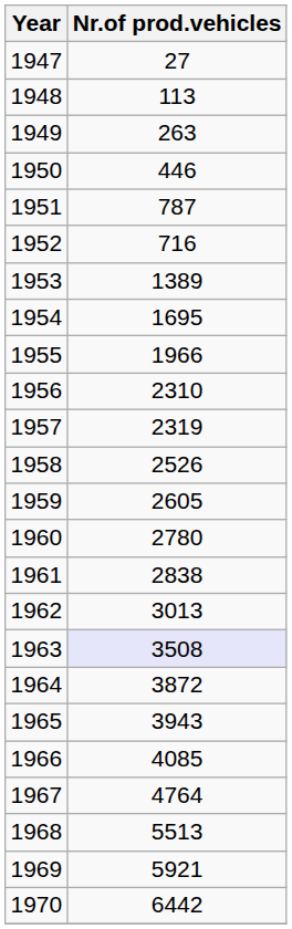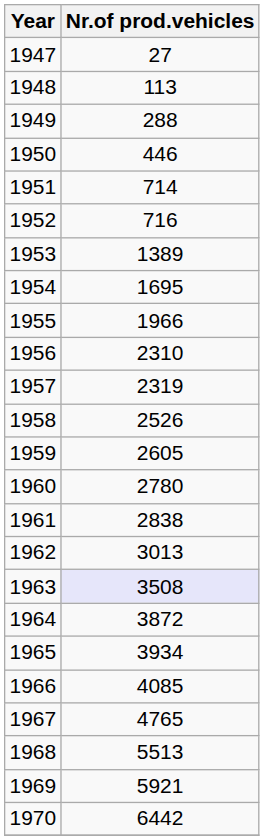1949 | Nr.of prod.vehicles: 263 -> 288
1951 | Nr.of prod.vehicles: 787 -> 714
1965 | Nr.of prod.vehicles: 3943 -> 3934
1967 | Nr.of prod.vehicles: 4764 -> 4765
